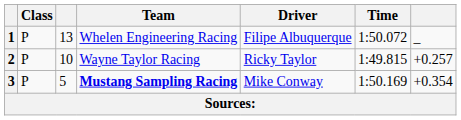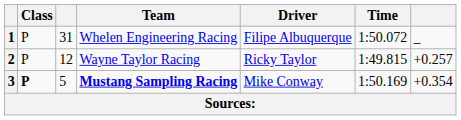1 | column 3: 13 -> 31
2 | column 3: 10 -> 12
3 | Class: normal -> bold
